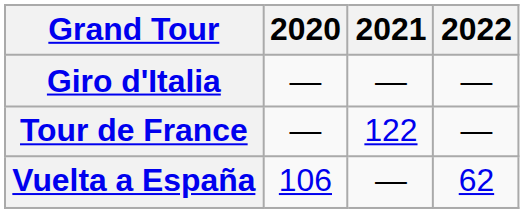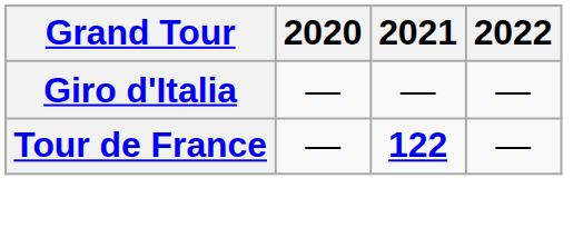Tour de France | 2021: normal -> bold
- row: Vuelta a España | 106 | — | 62
